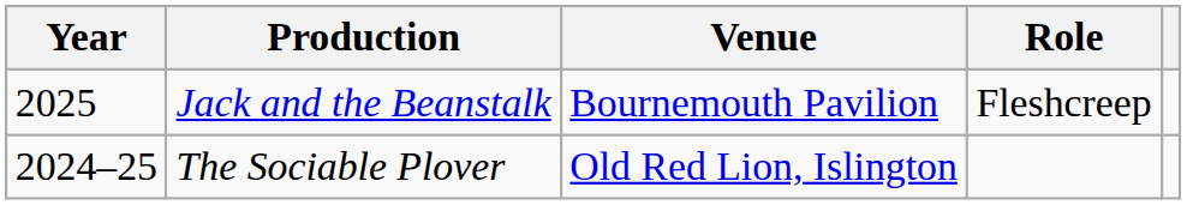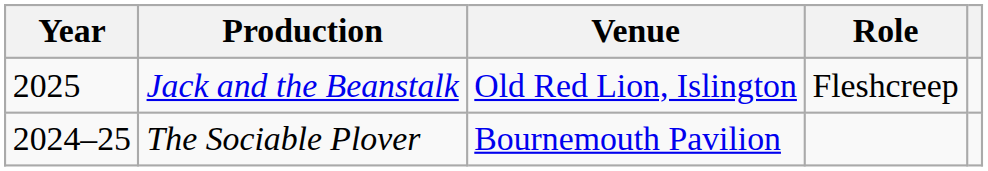Jack and the Beanstalk | Venue: Bournemouth Pavilion -> Old Red Lion, Islington
The Sociable Plover | Venue: Old Red Lion, Islington -> Bournemouth Pavilion
